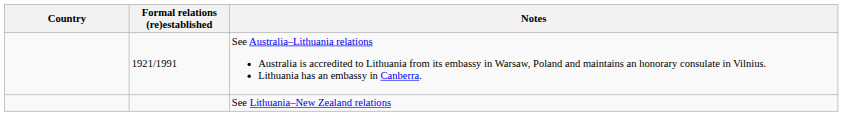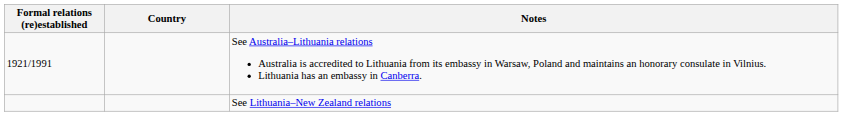columns swapped: Country <-> Formal relations (re)established
